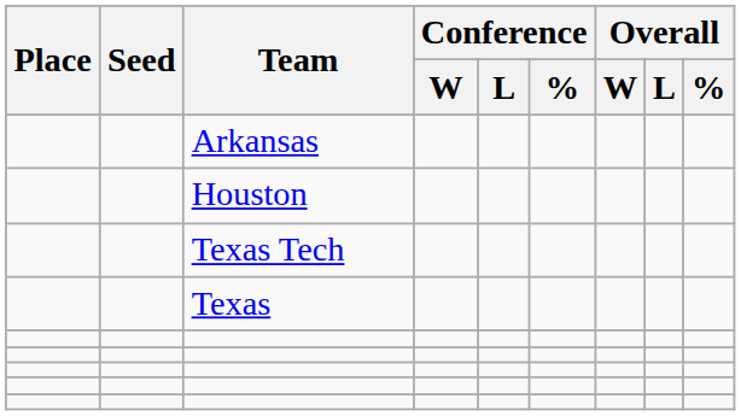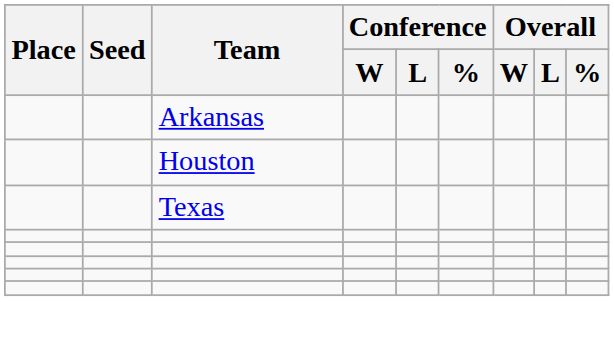- row: Texas Tech
